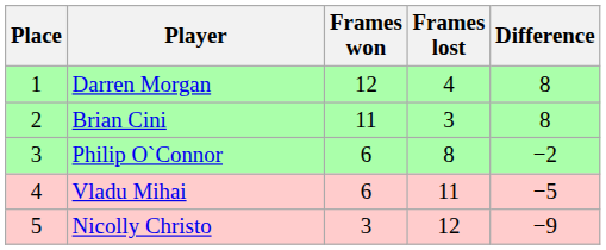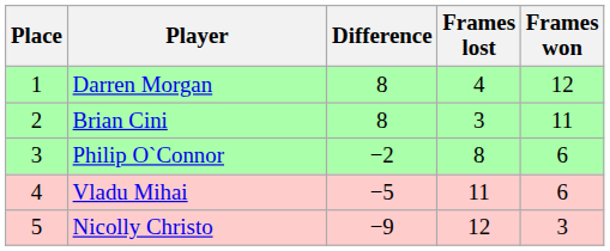columns swapped: Frames won <-> Difference
